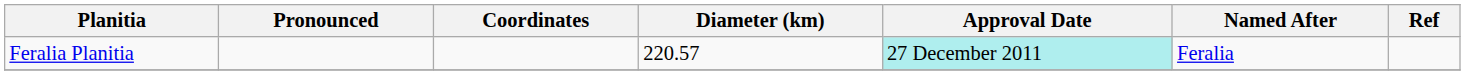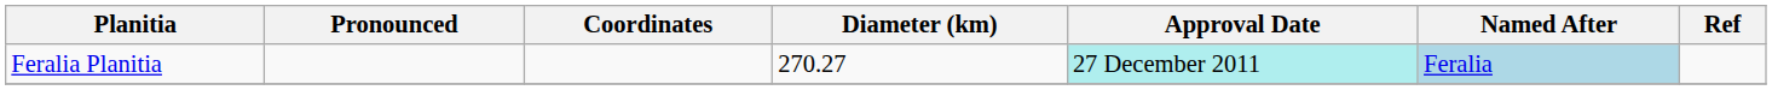Feralia Planitia | Diameter (km): 220.57 -> 270.27
Feralia Planitia | Named After: no background -> lightblue background
